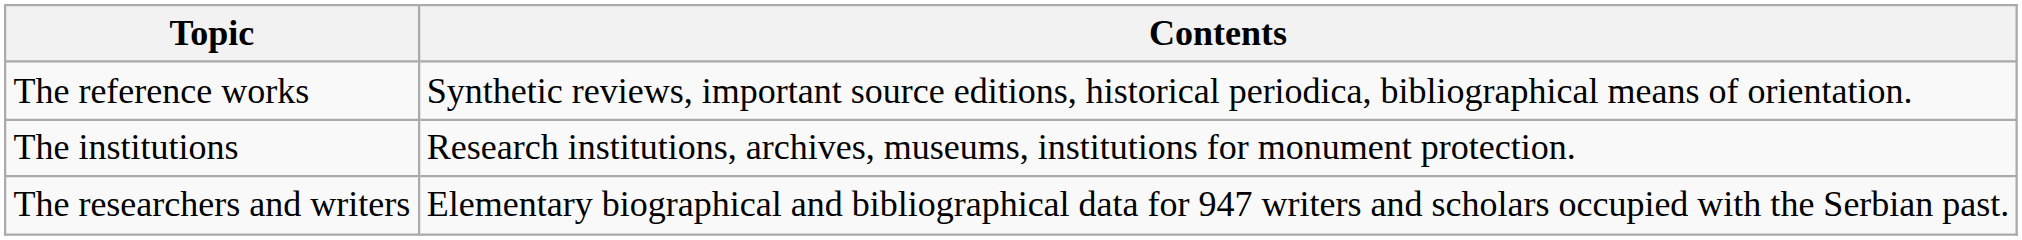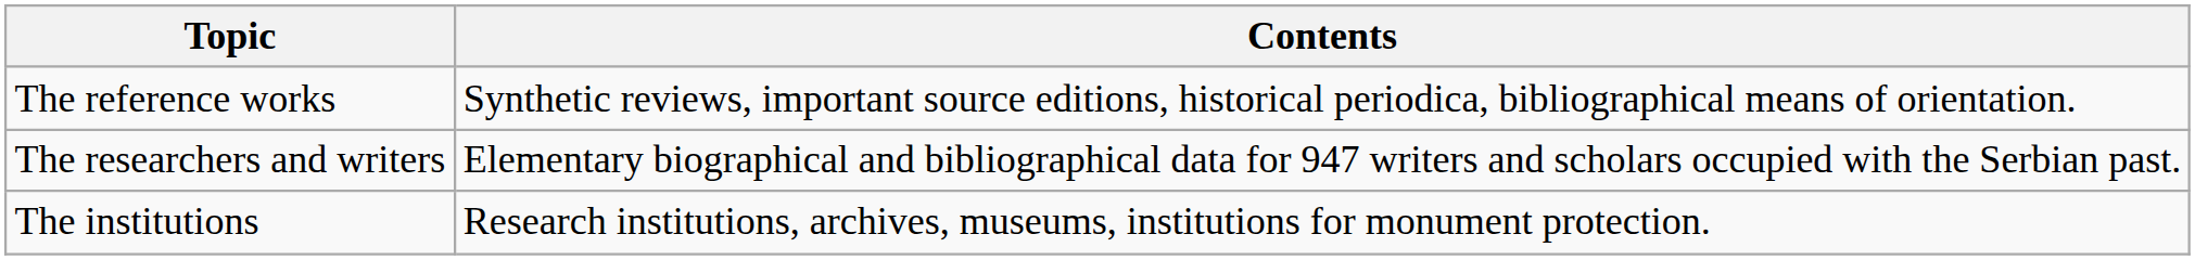rows swapped: The institutions <-> The researchers and writers
